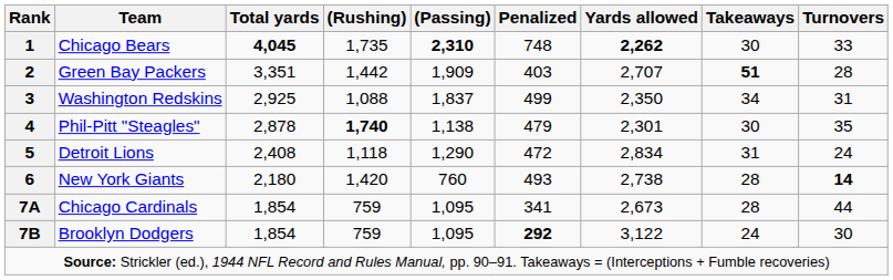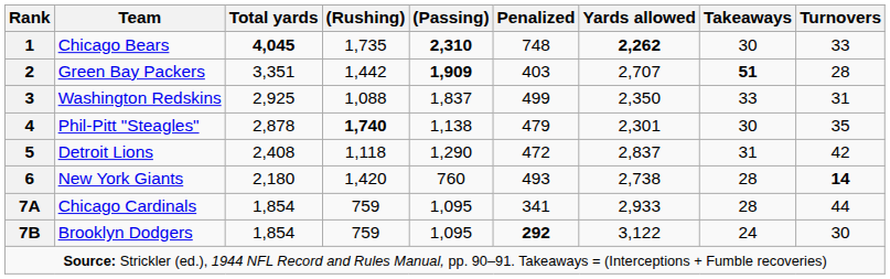Green Bay Packers | (Passing): normal -> bold
Washington Redskins | Takeaways: 34 -> 33
Detroit Lions | Yards allowed: 2,834 -> 2,837
Detroit Lions | Turnovers: 24 -> 42
Chicago Cardinals | Yards allowed: 2,673 -> 2,933
